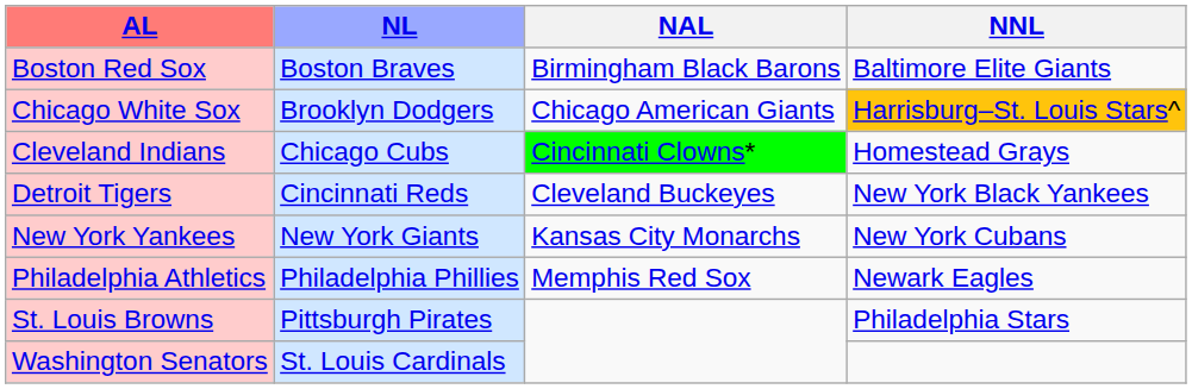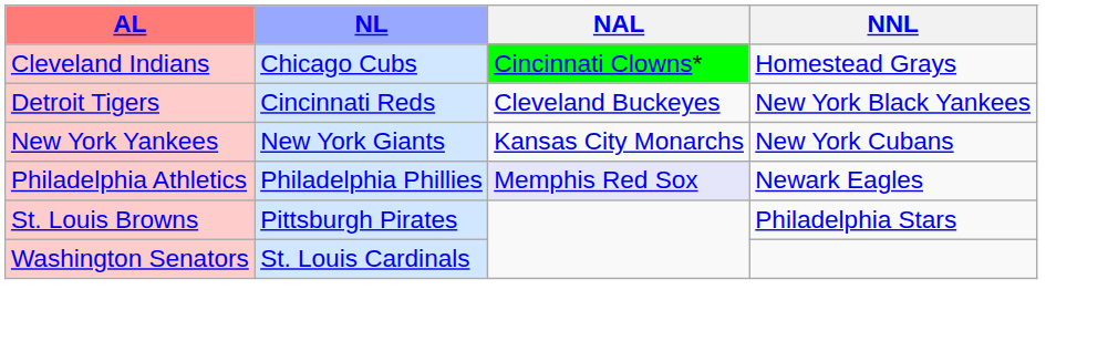- row: Boston Red Sox | Boston Braves | Birmingham Black Barons | Baltimore Elite Giants
- row: Chicago White Sox | Brooklyn Dodgers | Chicago American Giants | Harrisburg–St. Louis Stars^
Philadelphia Athletics | NAL: no background -> lavender background
